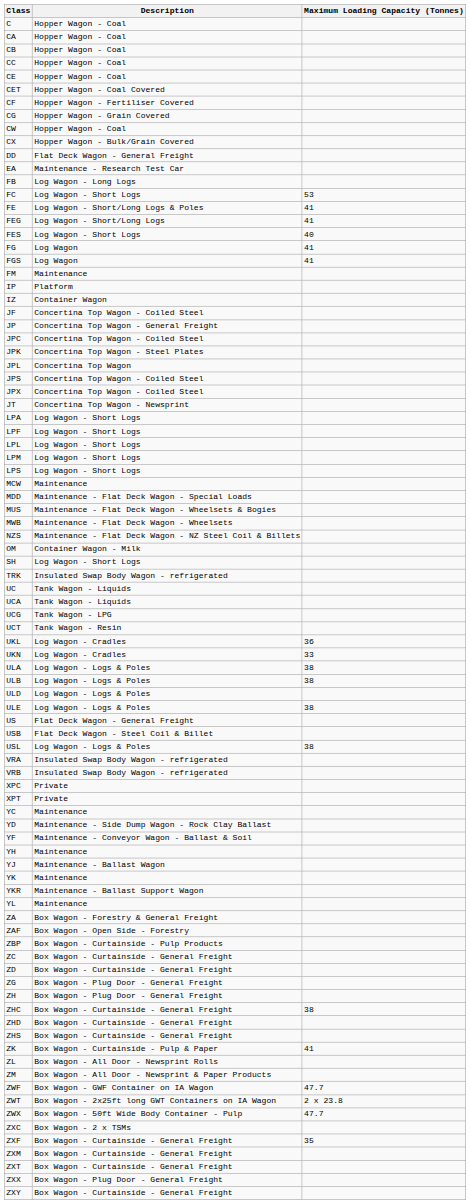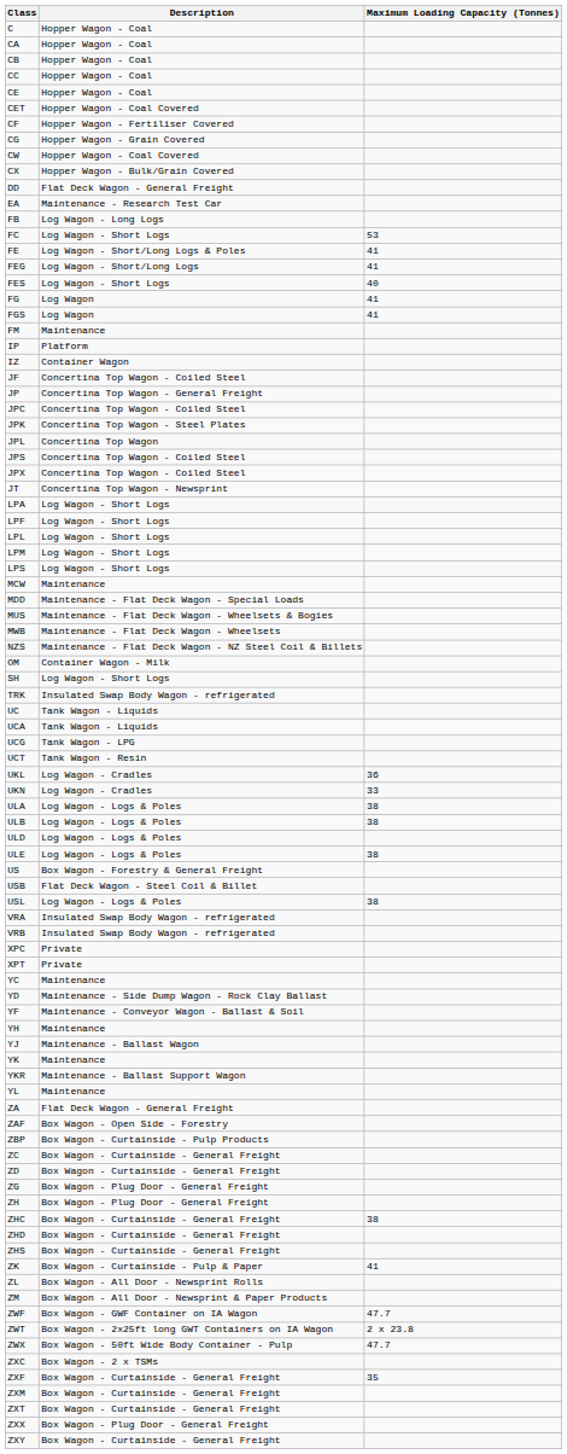CW | Description: Hopper Wagon - Coal -> Hopper Wagon - Coal Covered
US | Description: Flat Deck Wagon - General Freight -> Box Wagon - Forestry & General Freight
ZA | Description: Box Wagon - Forestry & General Freight -> Flat Deck Wagon - General Freight
